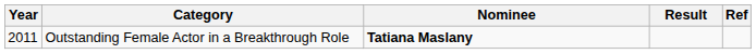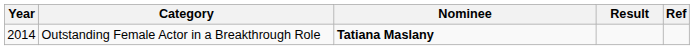Outstanding Female Actor in a Breakthrough Role | Year: 2011 -> 2014
